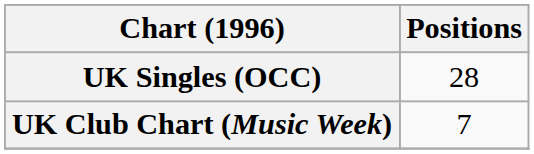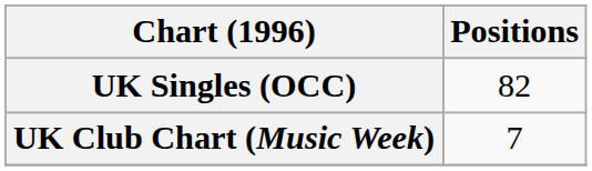UK Singles (OCC) | Positions: 28 -> 82
